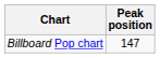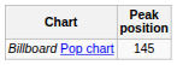Billboard Pop chart | Peak position: 147 -> 145
